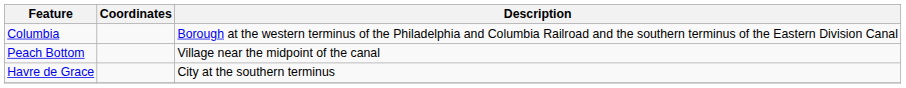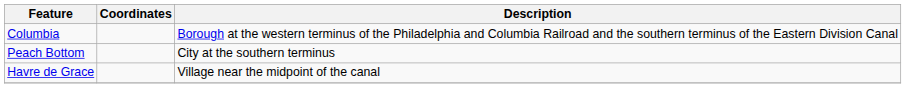Peach Bottom | Description: Village near the midpoint of the canal -> City at the southern terminus
Havre de Grace | Description: City at the southern terminus -> Village near the midpoint of the canal
